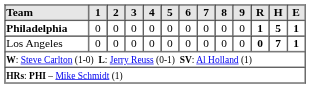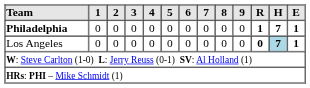Philadelphia | H: 5 -> 7
Los Angeles | H: no background -> lightblue background
